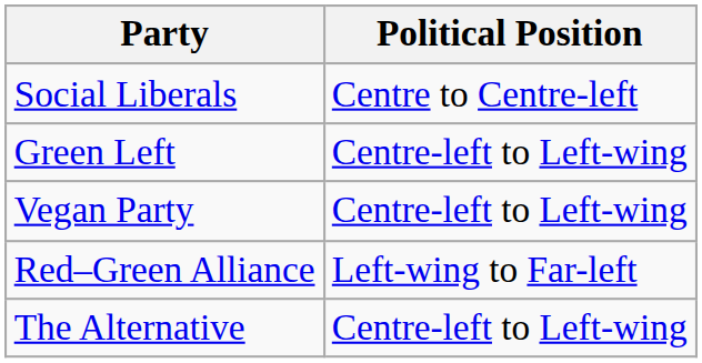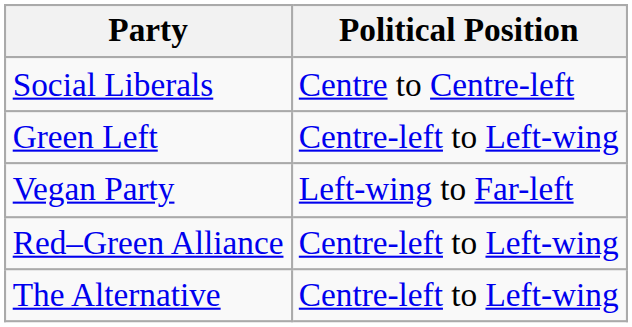Vegan Party | Political Position: Centre-left to Left-wing -> Left-wing to Far-left
Red–Green Alliance | Political Position: Left-wing to Far-left -> Centre-left to Left-wing
